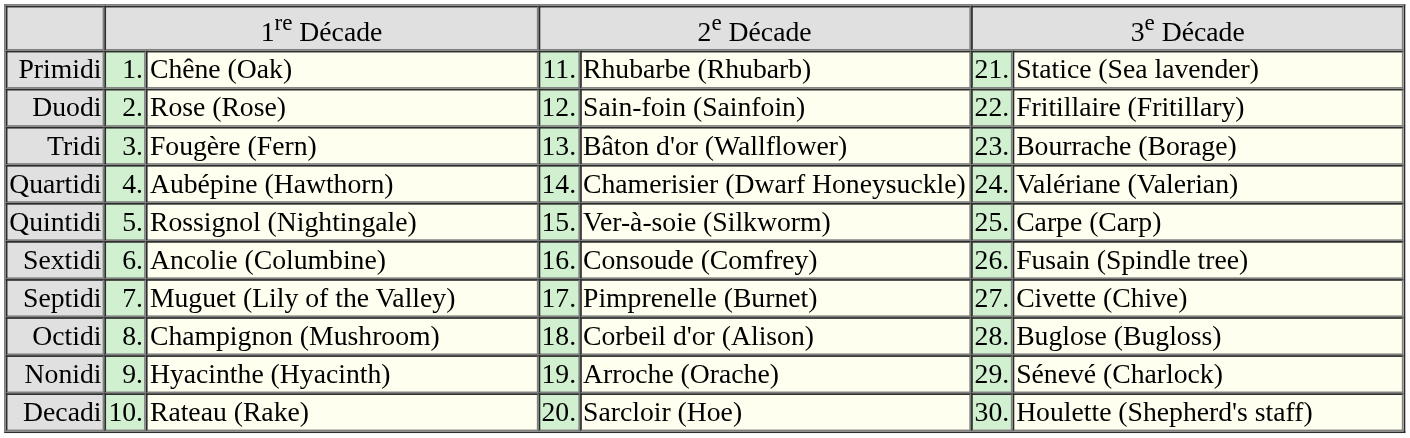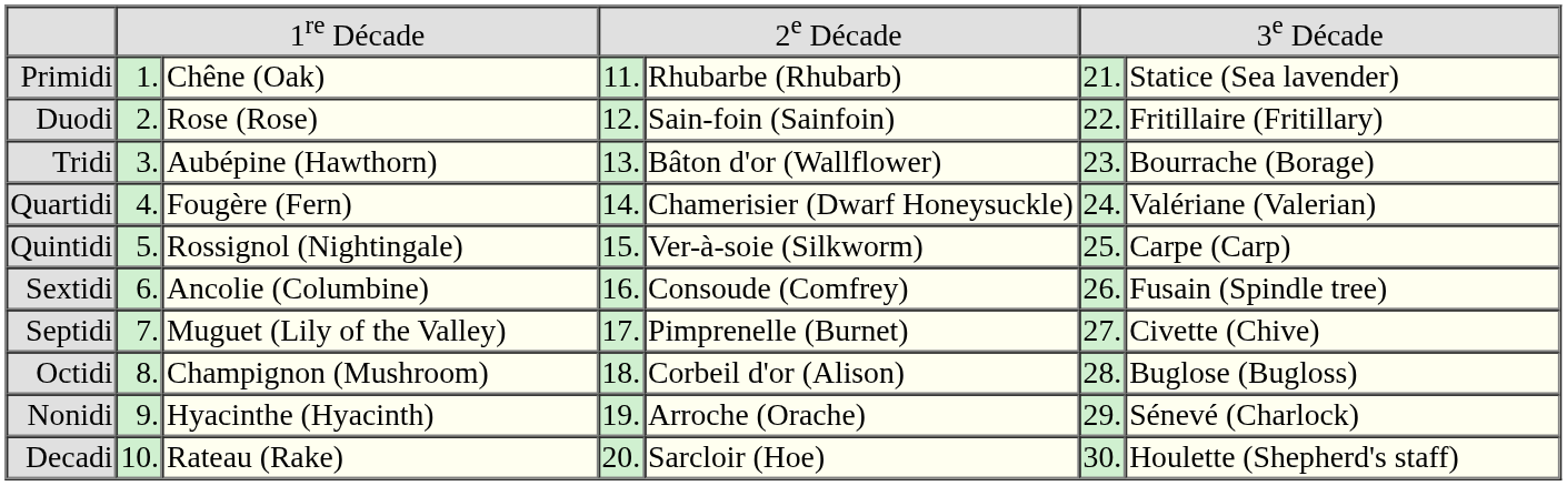Tridi | column 3: Fougère (Fern) -> Aubépine (Hawthorn)
Quartidi | column 3: Aubépine (Hawthorn) -> Fougère (Fern)
